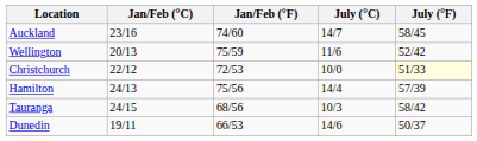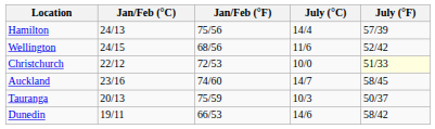rows swapped: Auckland <-> Hamilton
Wellington | Jan/Feb (°C): 20/13 -> 24/15
Wellington | Jan/Feb (°F): 75/59 -> 68/56
Tauranga | Jan/Feb (°C): 24/15 -> 20/13
Tauranga | Jan/Feb (°F): 68/56 -> 75/59
Tauranga | July (°F): 58/42 -> 50/37
Dunedin | July (°F): 50/37 -> 58/42
